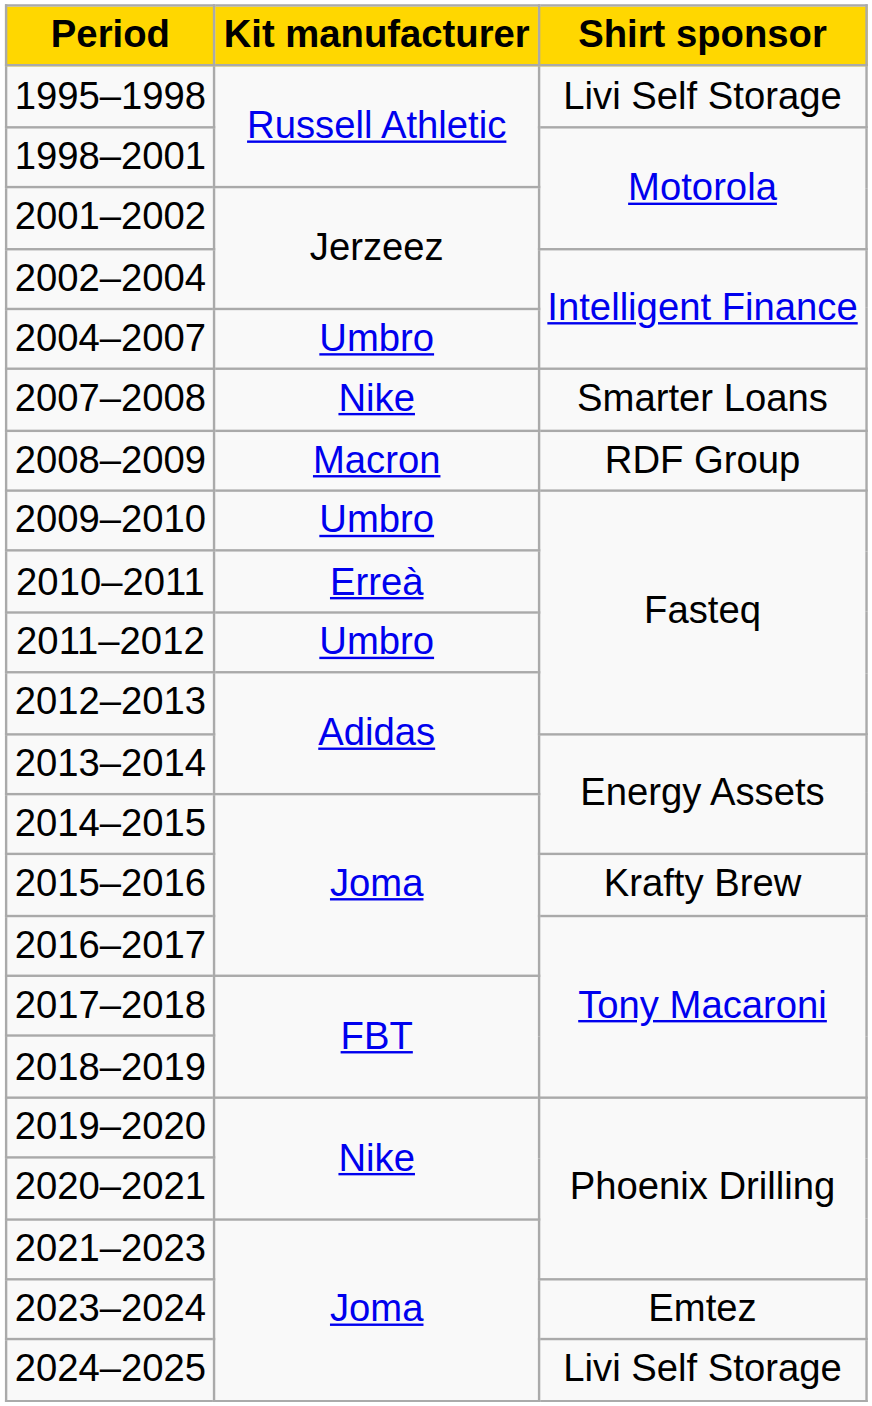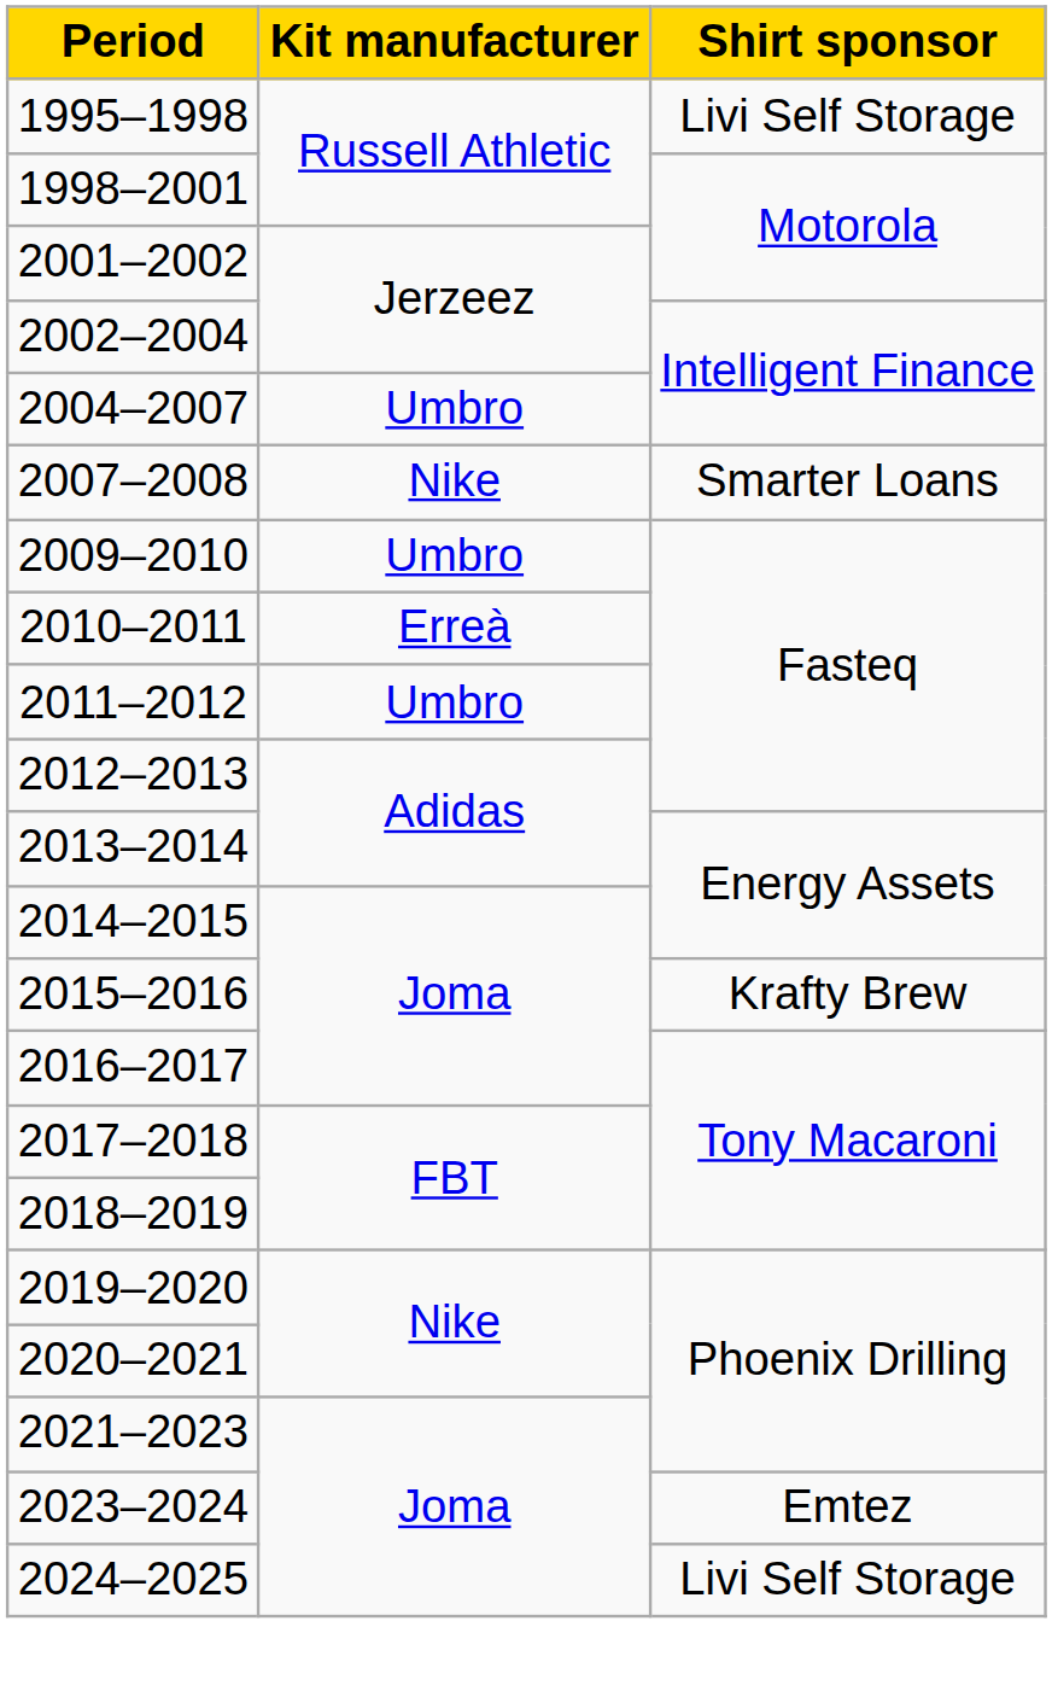- row: 2008–2009 | Macron | RDF Group
